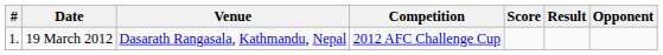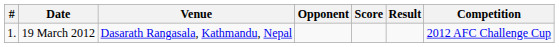columns swapped: Opponent <-> Competition
